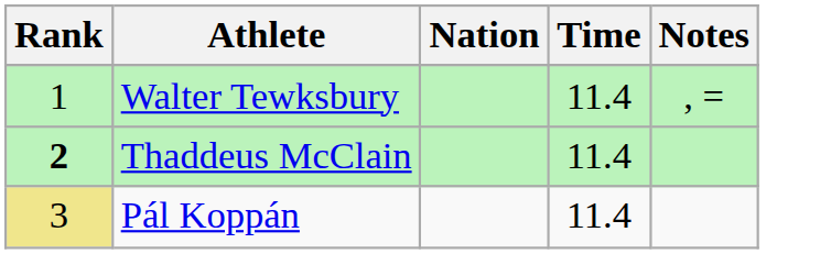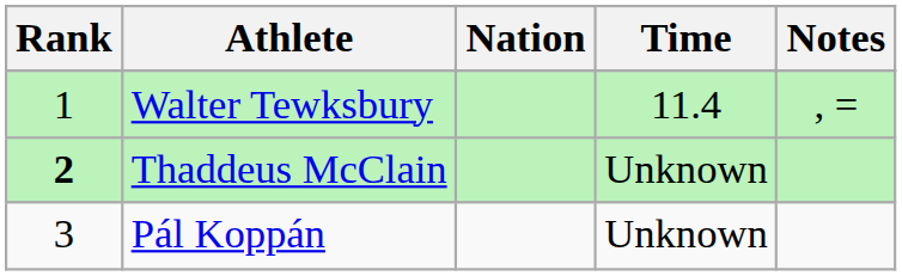Thaddeus McClain | Time: 11.4 -> Unknown
Pál Koppán | Rank: khaki background -> no background
Pál Koppán | Time: 11.4 -> Unknown
